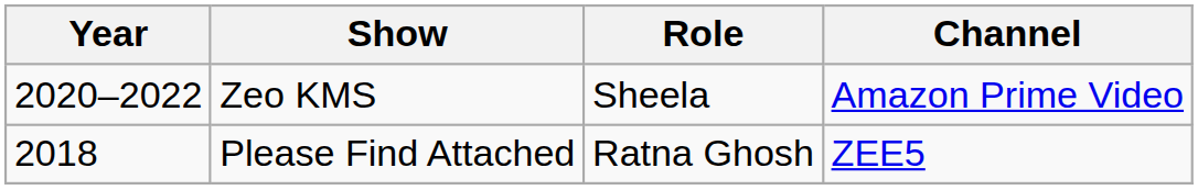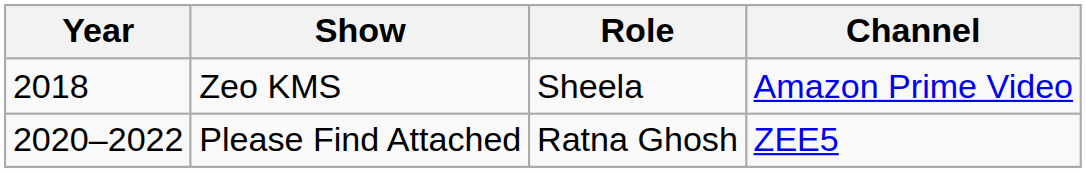Zeo KMS | Year: 2020–2022 -> 2018
Please Find Attached | Year: 2018 -> 2020–2022
